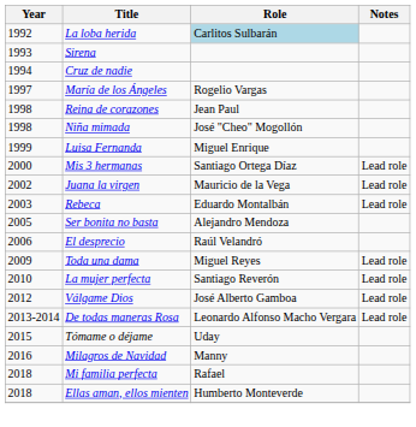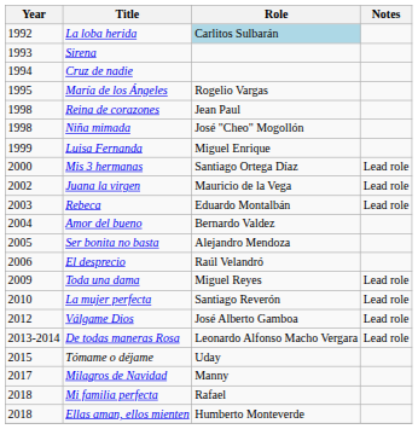María de los Ángeles | Year: 1997 -> 1995
+ row: 2004 | Amor del bueno | Bernardo Valdez
Milagros de Navidad | Year: 2016 -> 2017
